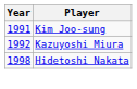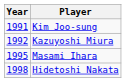+ row: 1995 | Masami Ihara
